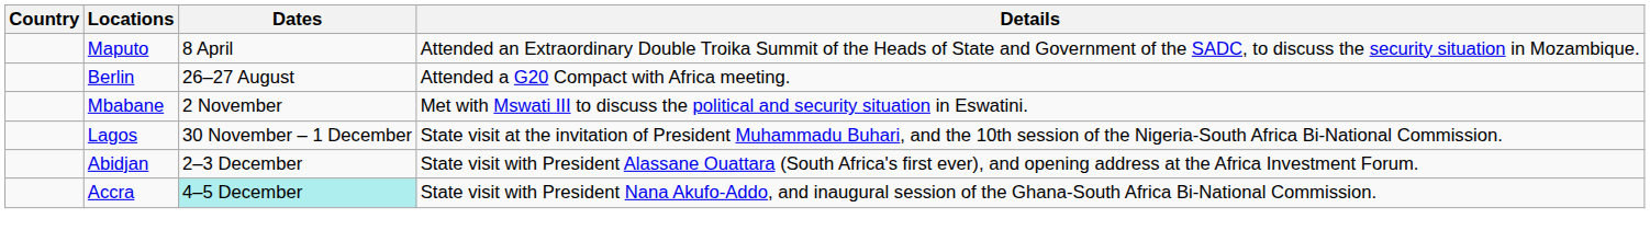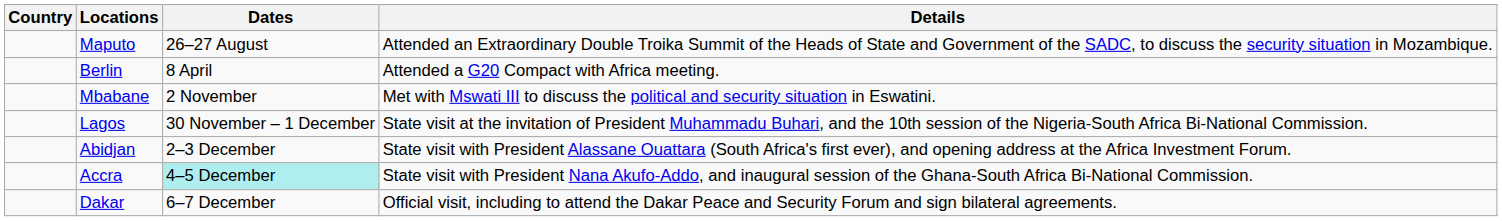Maputo | Dates: 8 April -> 26–27 August
Berlin | Dates: 26–27 August -> 8 April
+ row: Dakar | 6–7 December | Official visit, including to attend the Dakar Peace and Security Forum and sign bilateral agreements.
